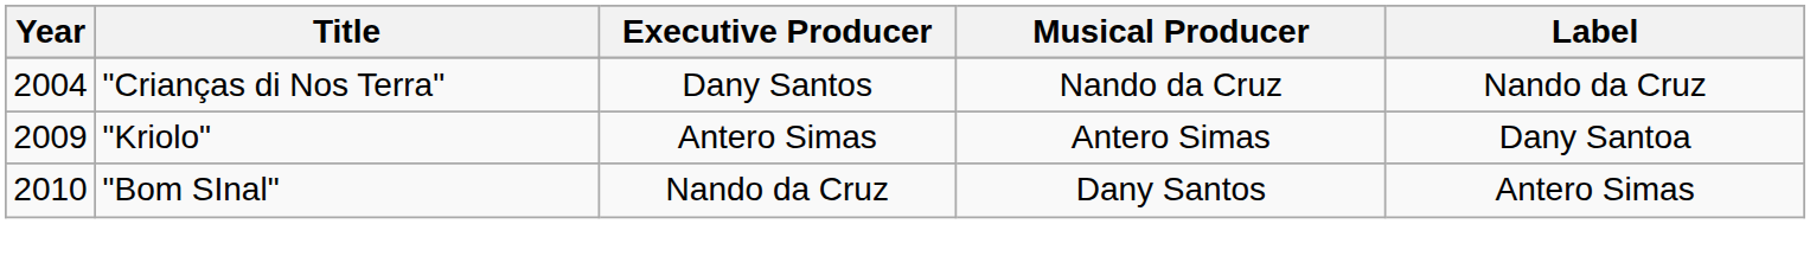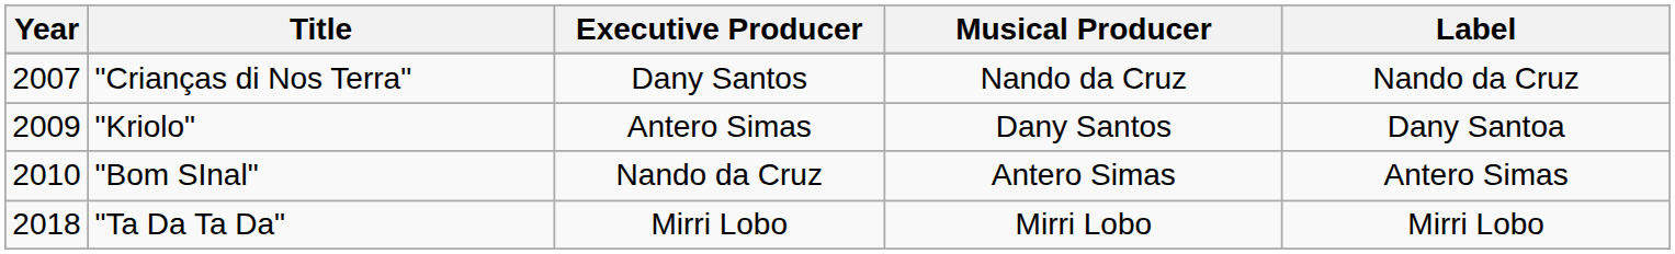"Crianças di Nos Terra" | Year: 2004 -> 2007
"Kriolo" | Musical Producer: Antero Simas -> Dany Santos
"Bom SInal" | Musical Producer: Dany Santos -> Antero Simas
+ row: 2018 | "Ta Da Ta Da" | Mirri Lobo | Mirri Lobo | Mirri Lobo
